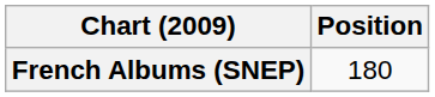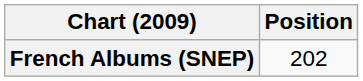French Albums (SNEP) | Position: 180 -> 202
